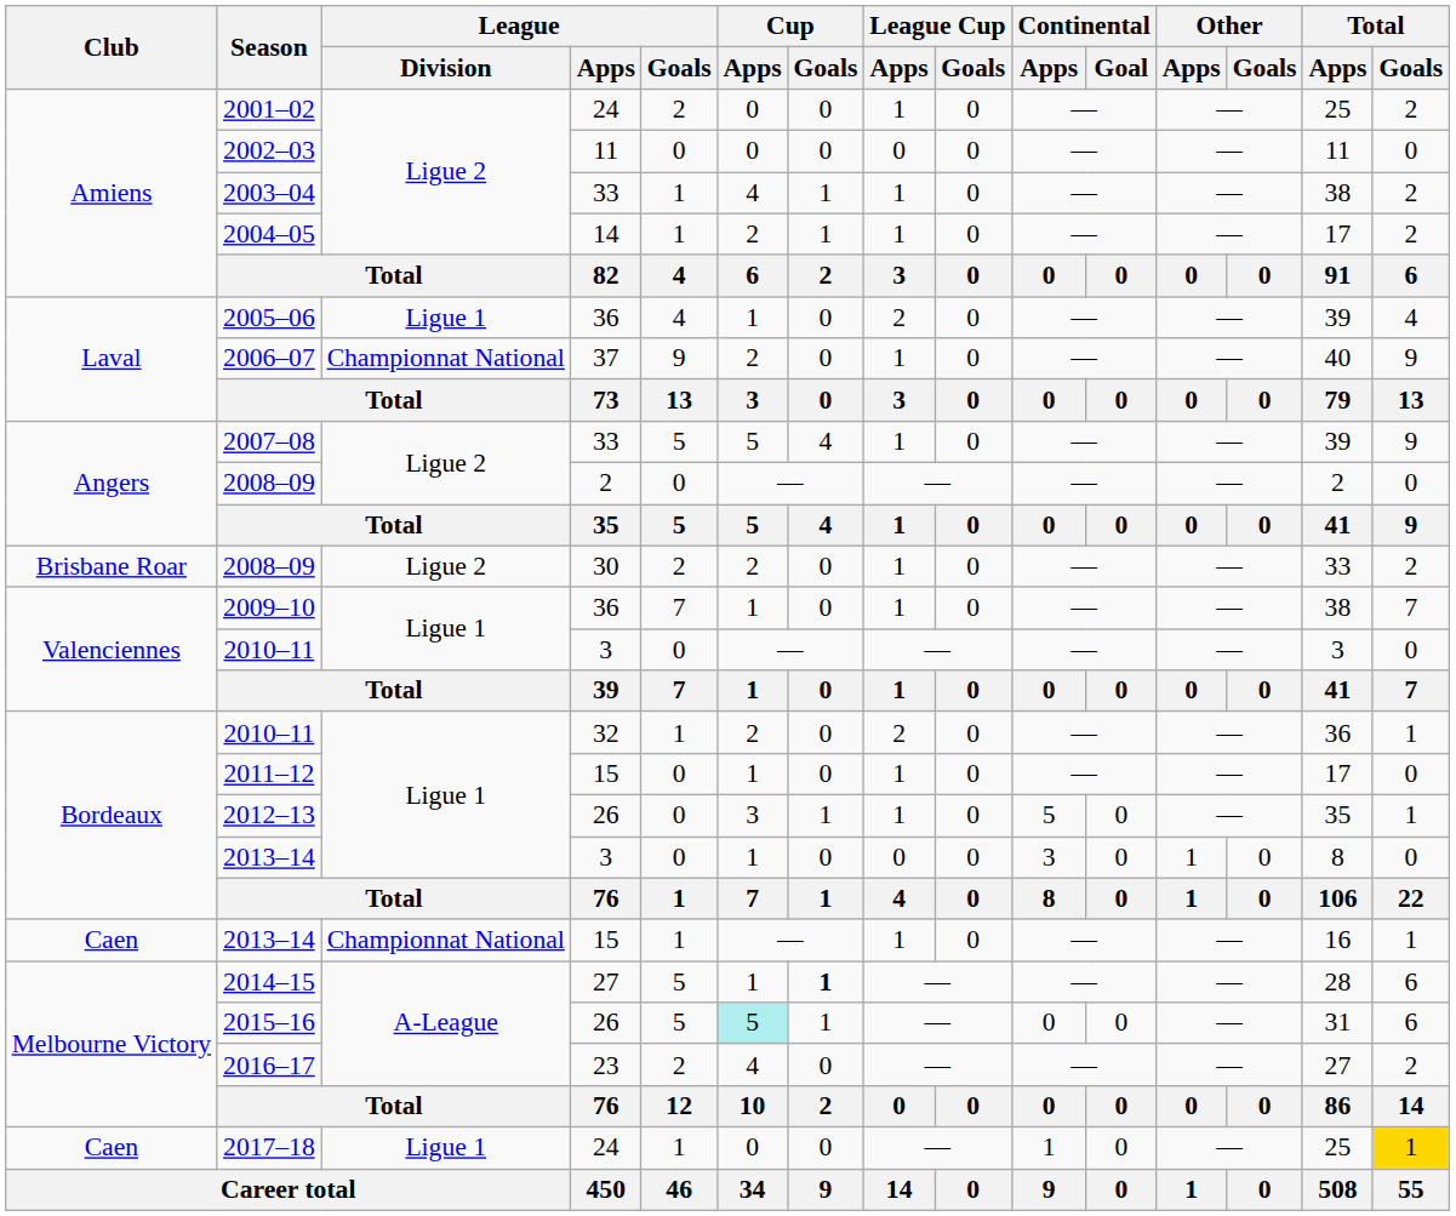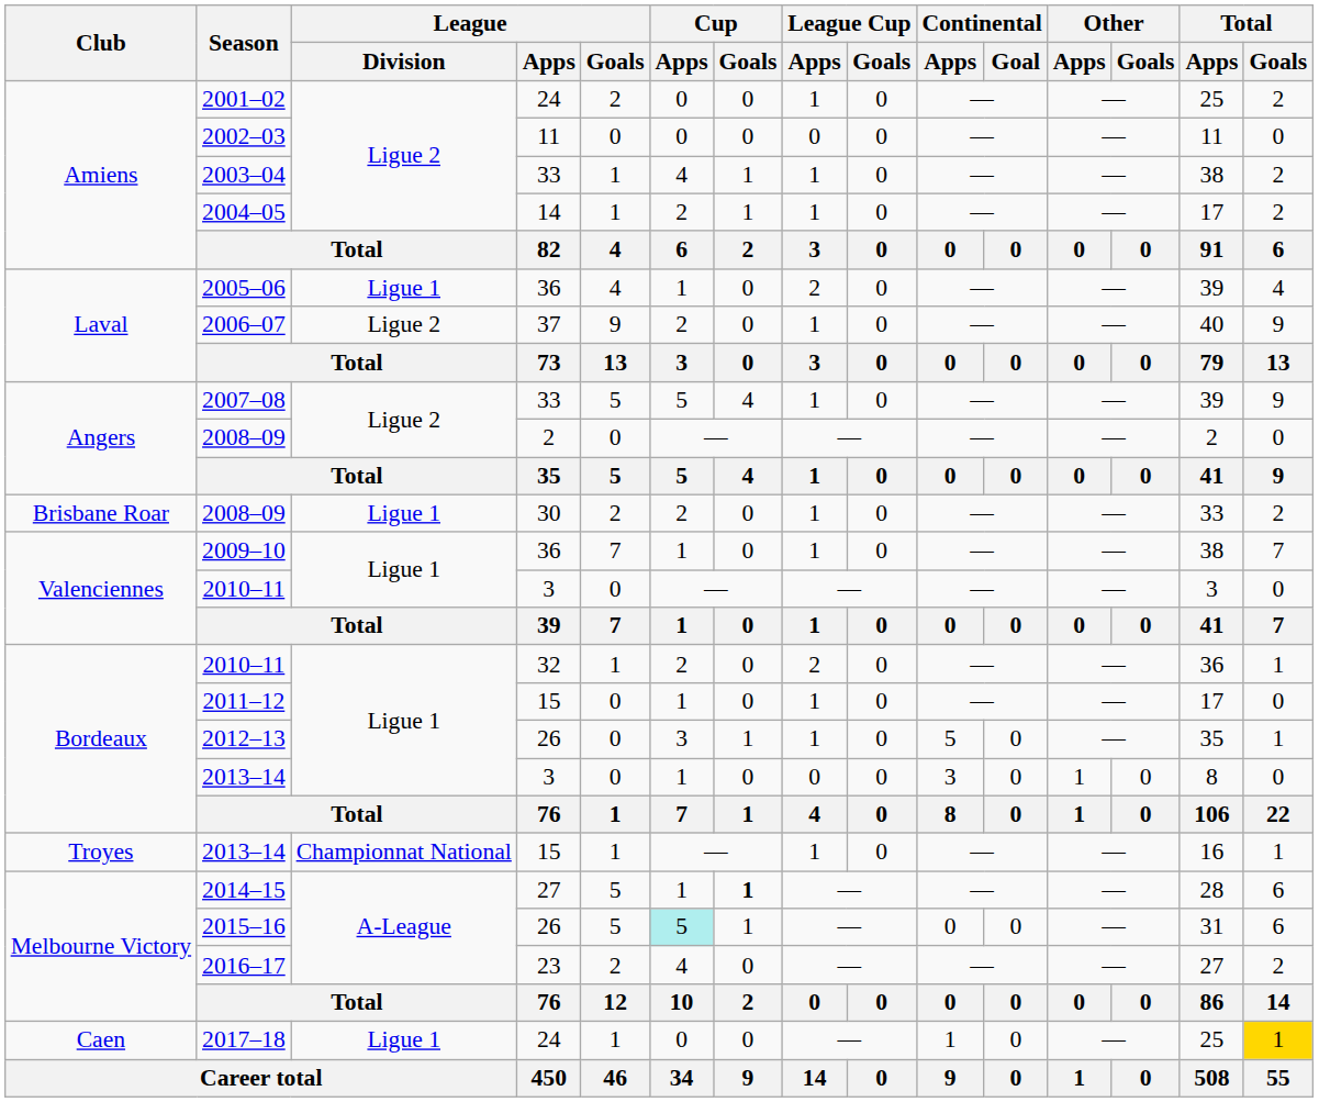2006–07 | League / Division: Championnat National -> Ligue 2
2008–09 / 30 | League / Division: Ligue 2 -> Ligue 1
2013–14 / 15 | Club: Caen -> Troyes
